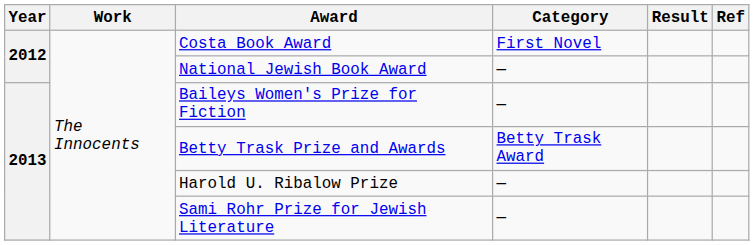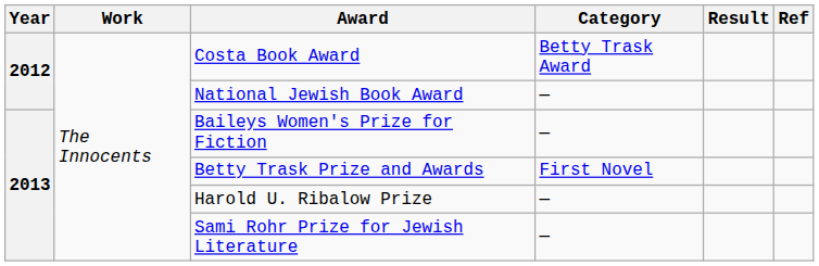Costa Book Award | Category: First Novel -> Betty Trask Award
Betty Trask Prize and Awards | Category: Betty Trask Award -> First Novel
